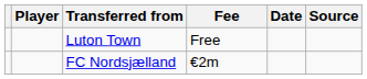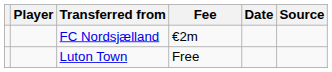rows swapped: FC Nordsjælland <-> Luton Town
